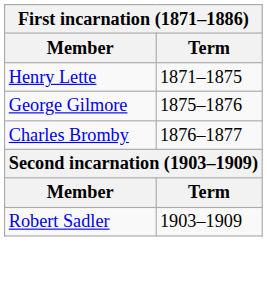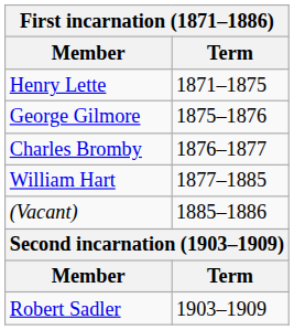+ row: William Hart | 1877–1885
+ row: (Vacant) | 1885–1886
